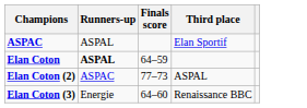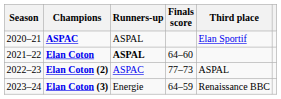+ column: Season | 2020–21 | 2021–22 | 2022–23 | 2023–24
Elan Coton | Finals score: 64–59 -> 64–60
Elan Coton (3) | Finals score: 64–60 -> 64–59
